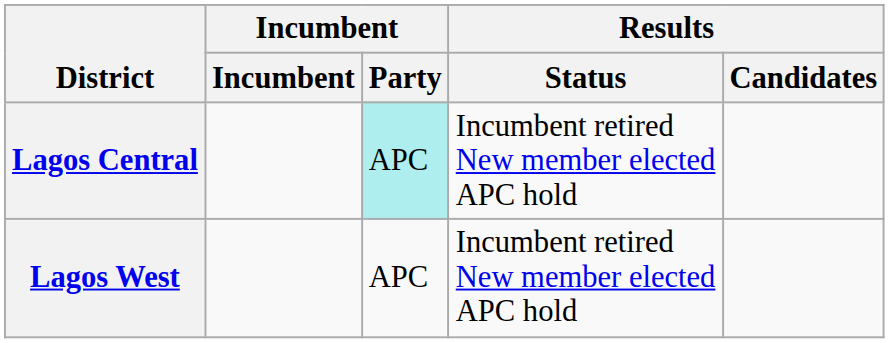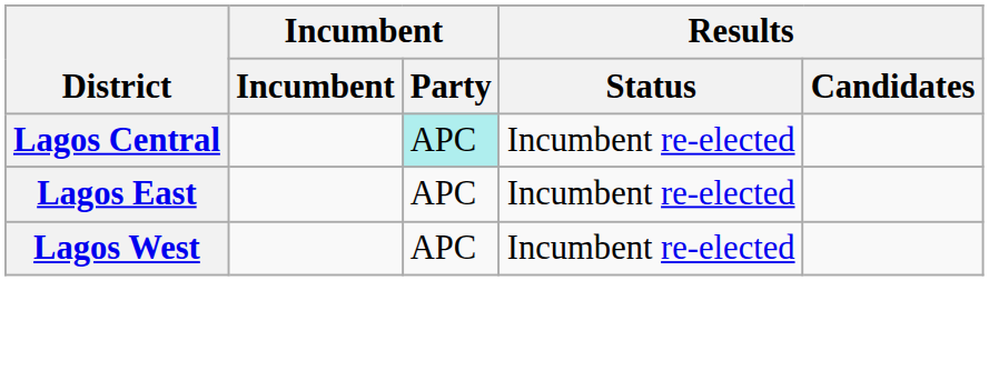Lagos Central | Results / Status: Incumbent retired New member elected APC hold -> Incumbent re-elected
+ row: Lagos East | APC | Incumbent re-elected
Lagos West | Results / Status: Incumbent retired New member elected APC hold -> Incumbent re-elected
